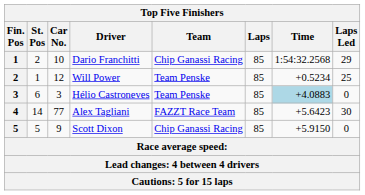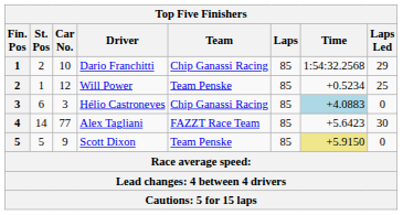Hélio Castroneves | Team: Team Penske -> Chip Ganassi Racing
Scott Dixon | Team: Chip Ganassi Racing -> Team Penske
Scott Dixon | Time: no background -> khaki background
